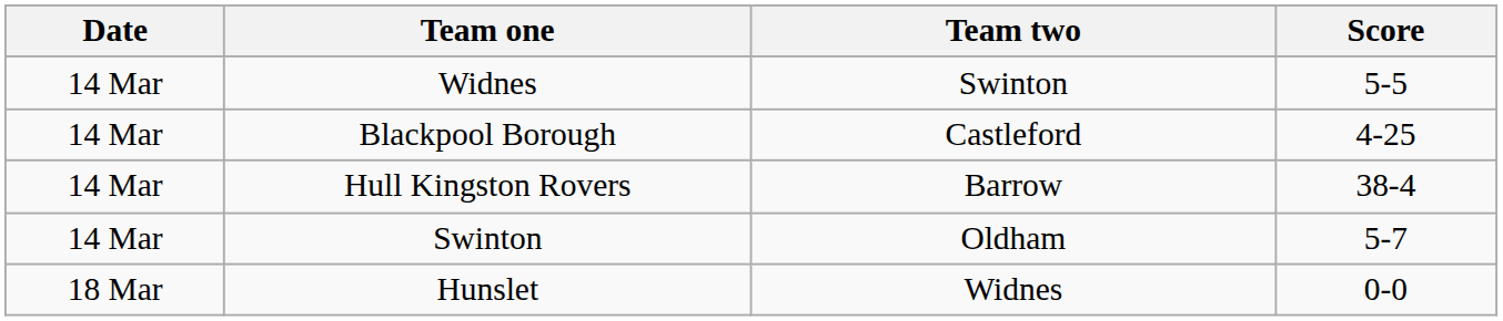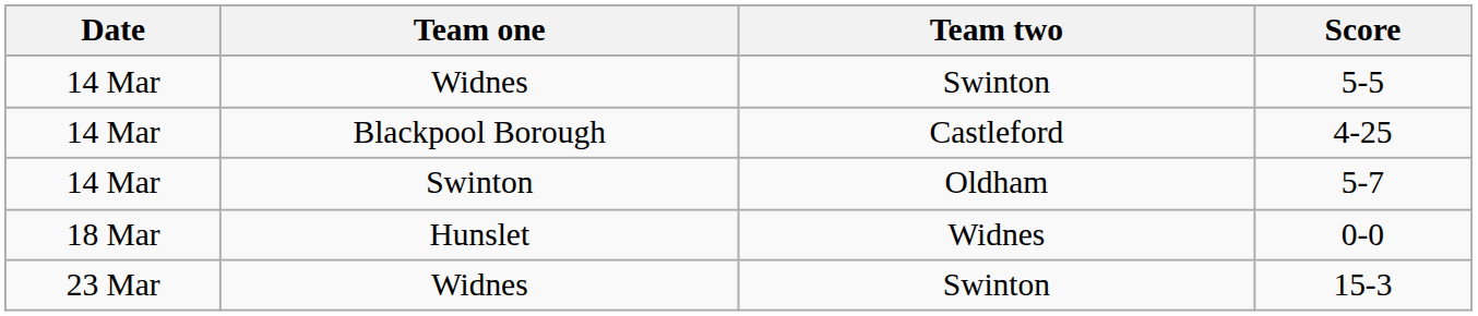- row: 14 Mar | Hull Kingston Rovers | Barrow | 38-4
+ row: 23 Mar | Widnes | Swinton | 15-3
